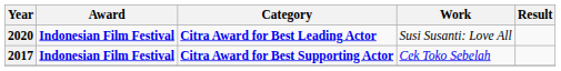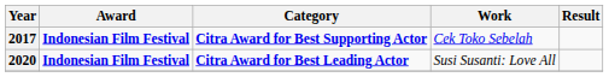rows swapped: 2017 <-> 2020
